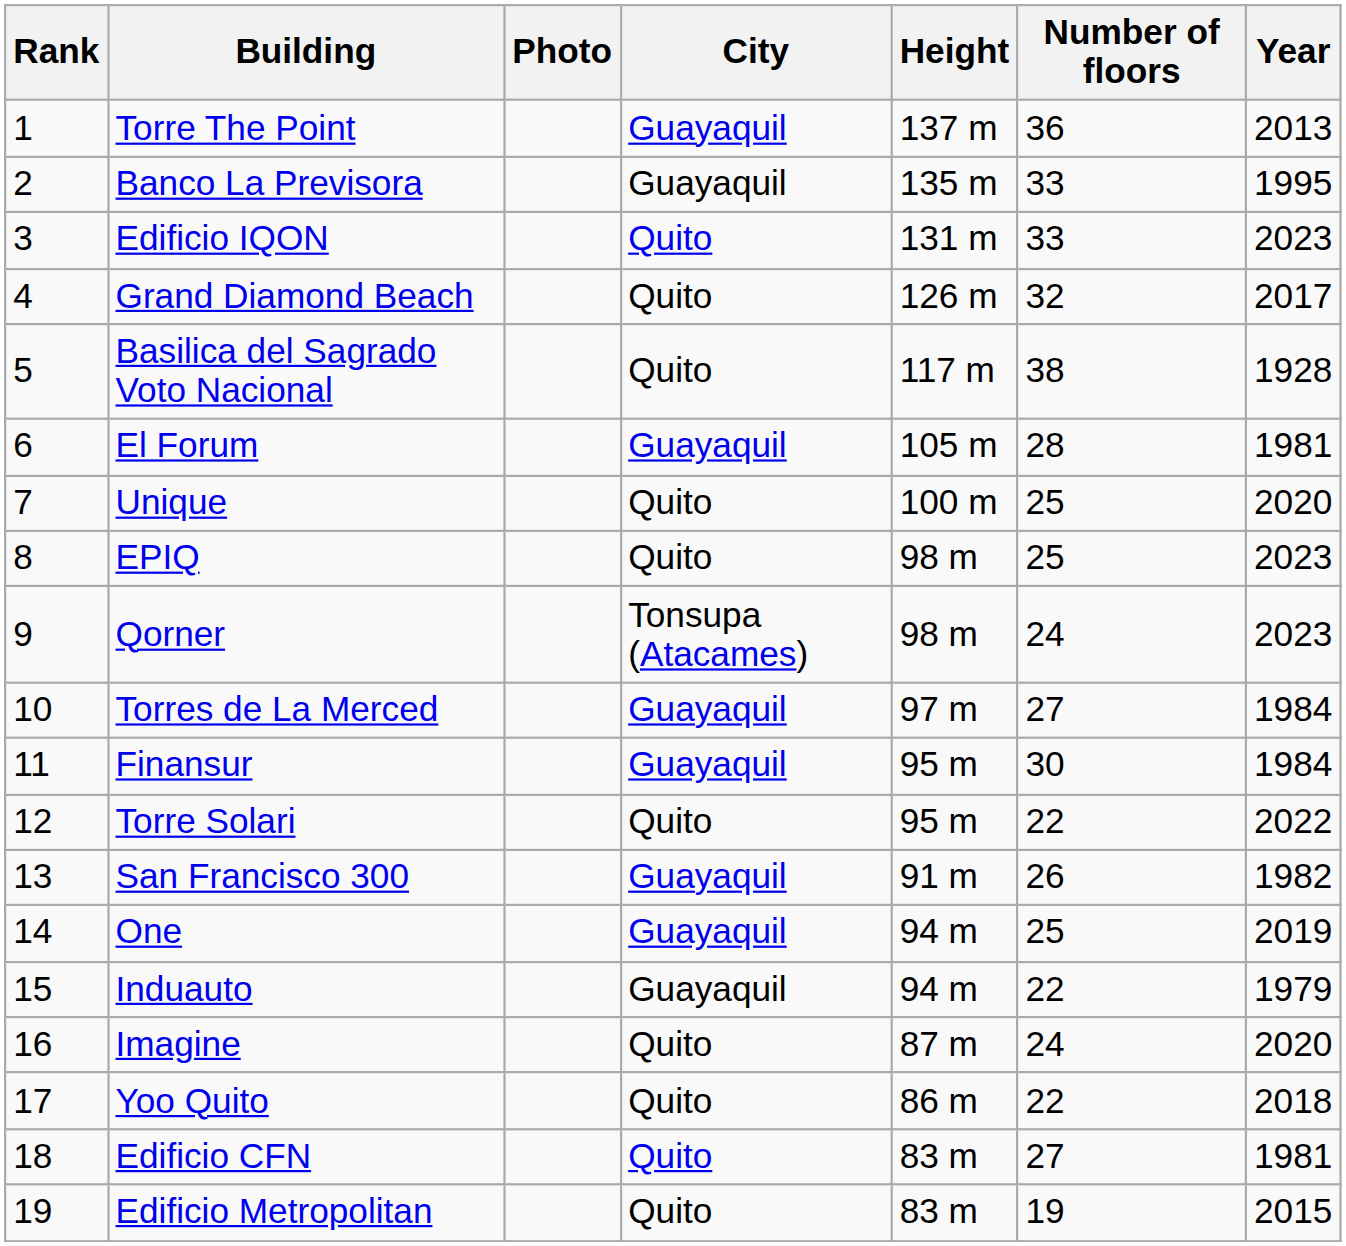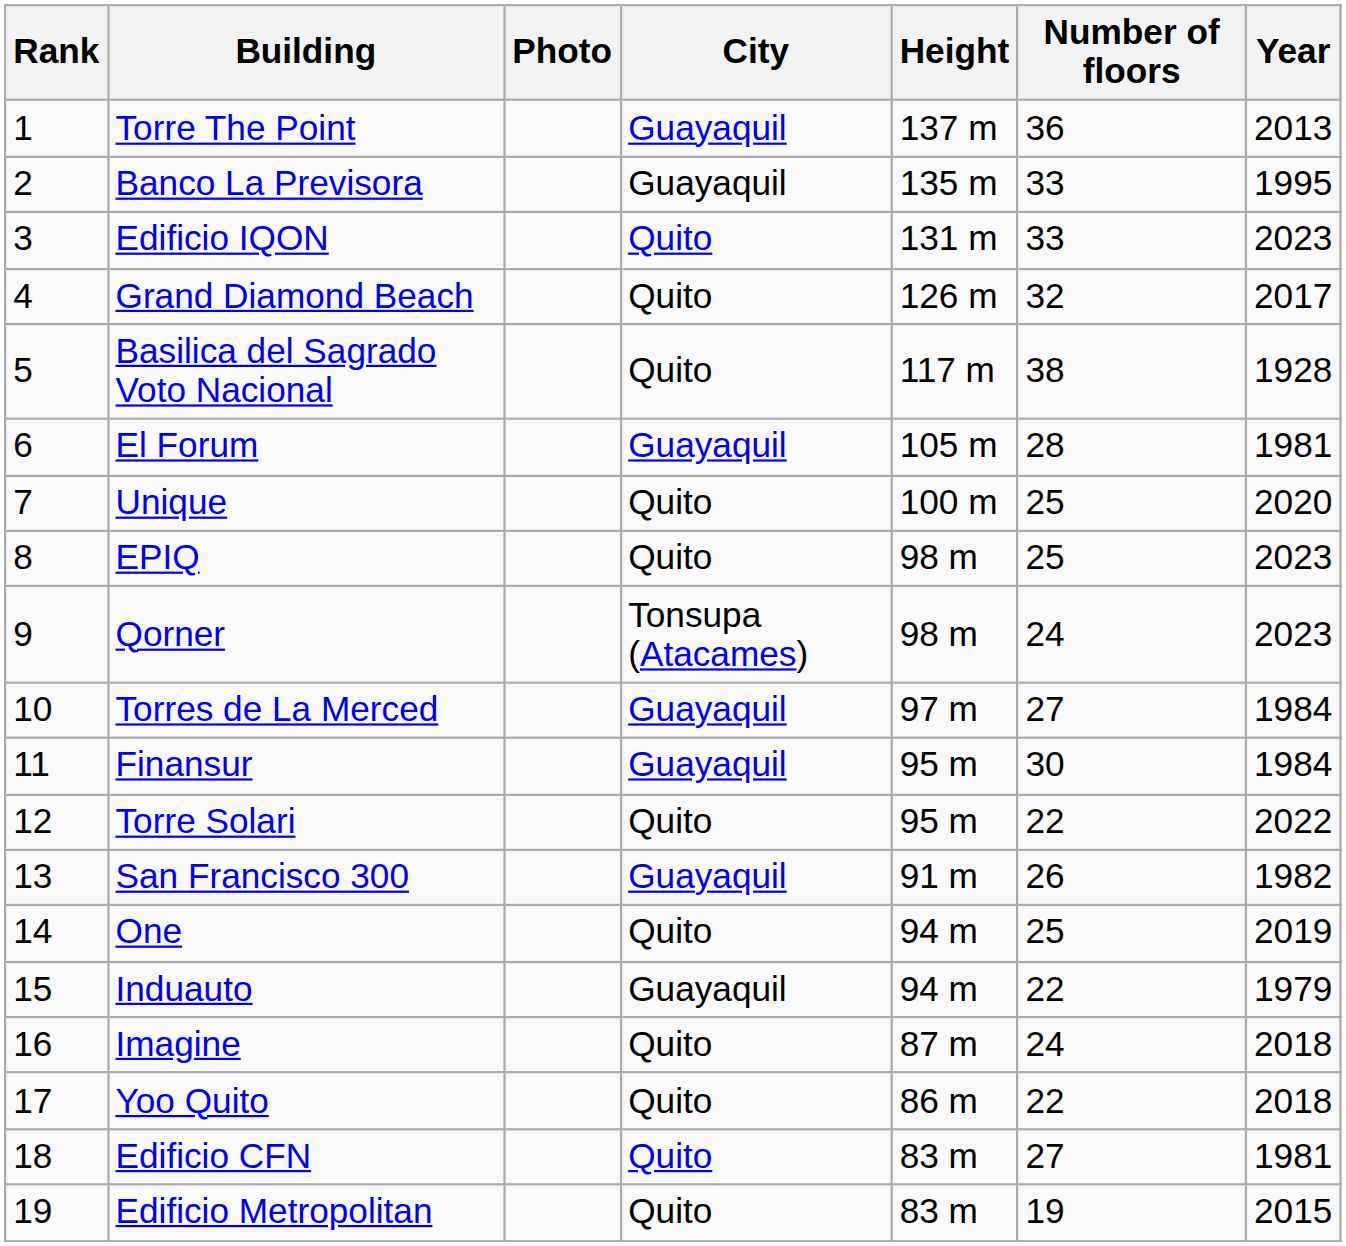One | City: Guayaquil -> Quito
Imagine | Year: 2020 -> 2018
